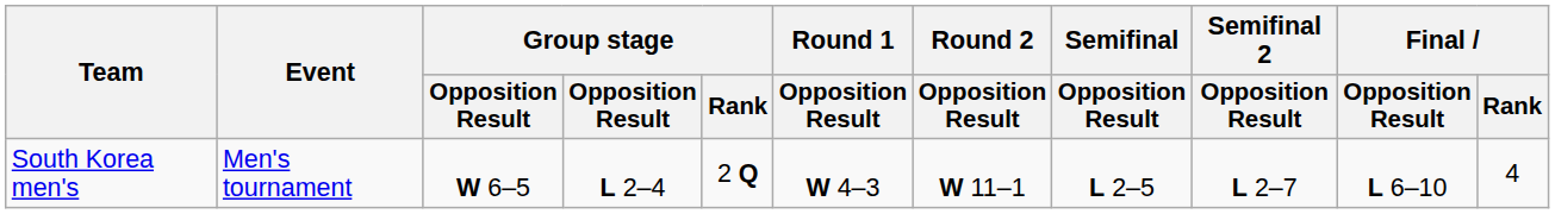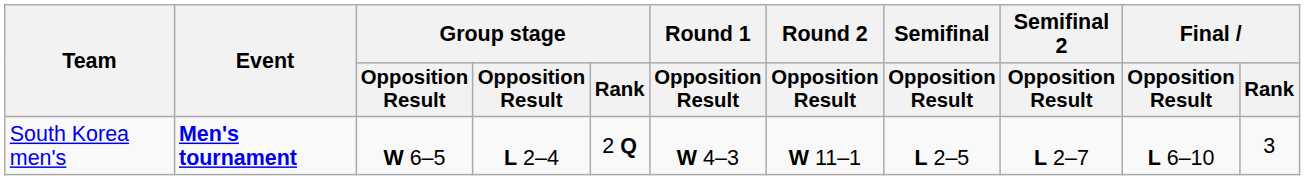South Korea men's | Event: normal -> bold
South Korea men's | Final / Rank: 4 -> 3
